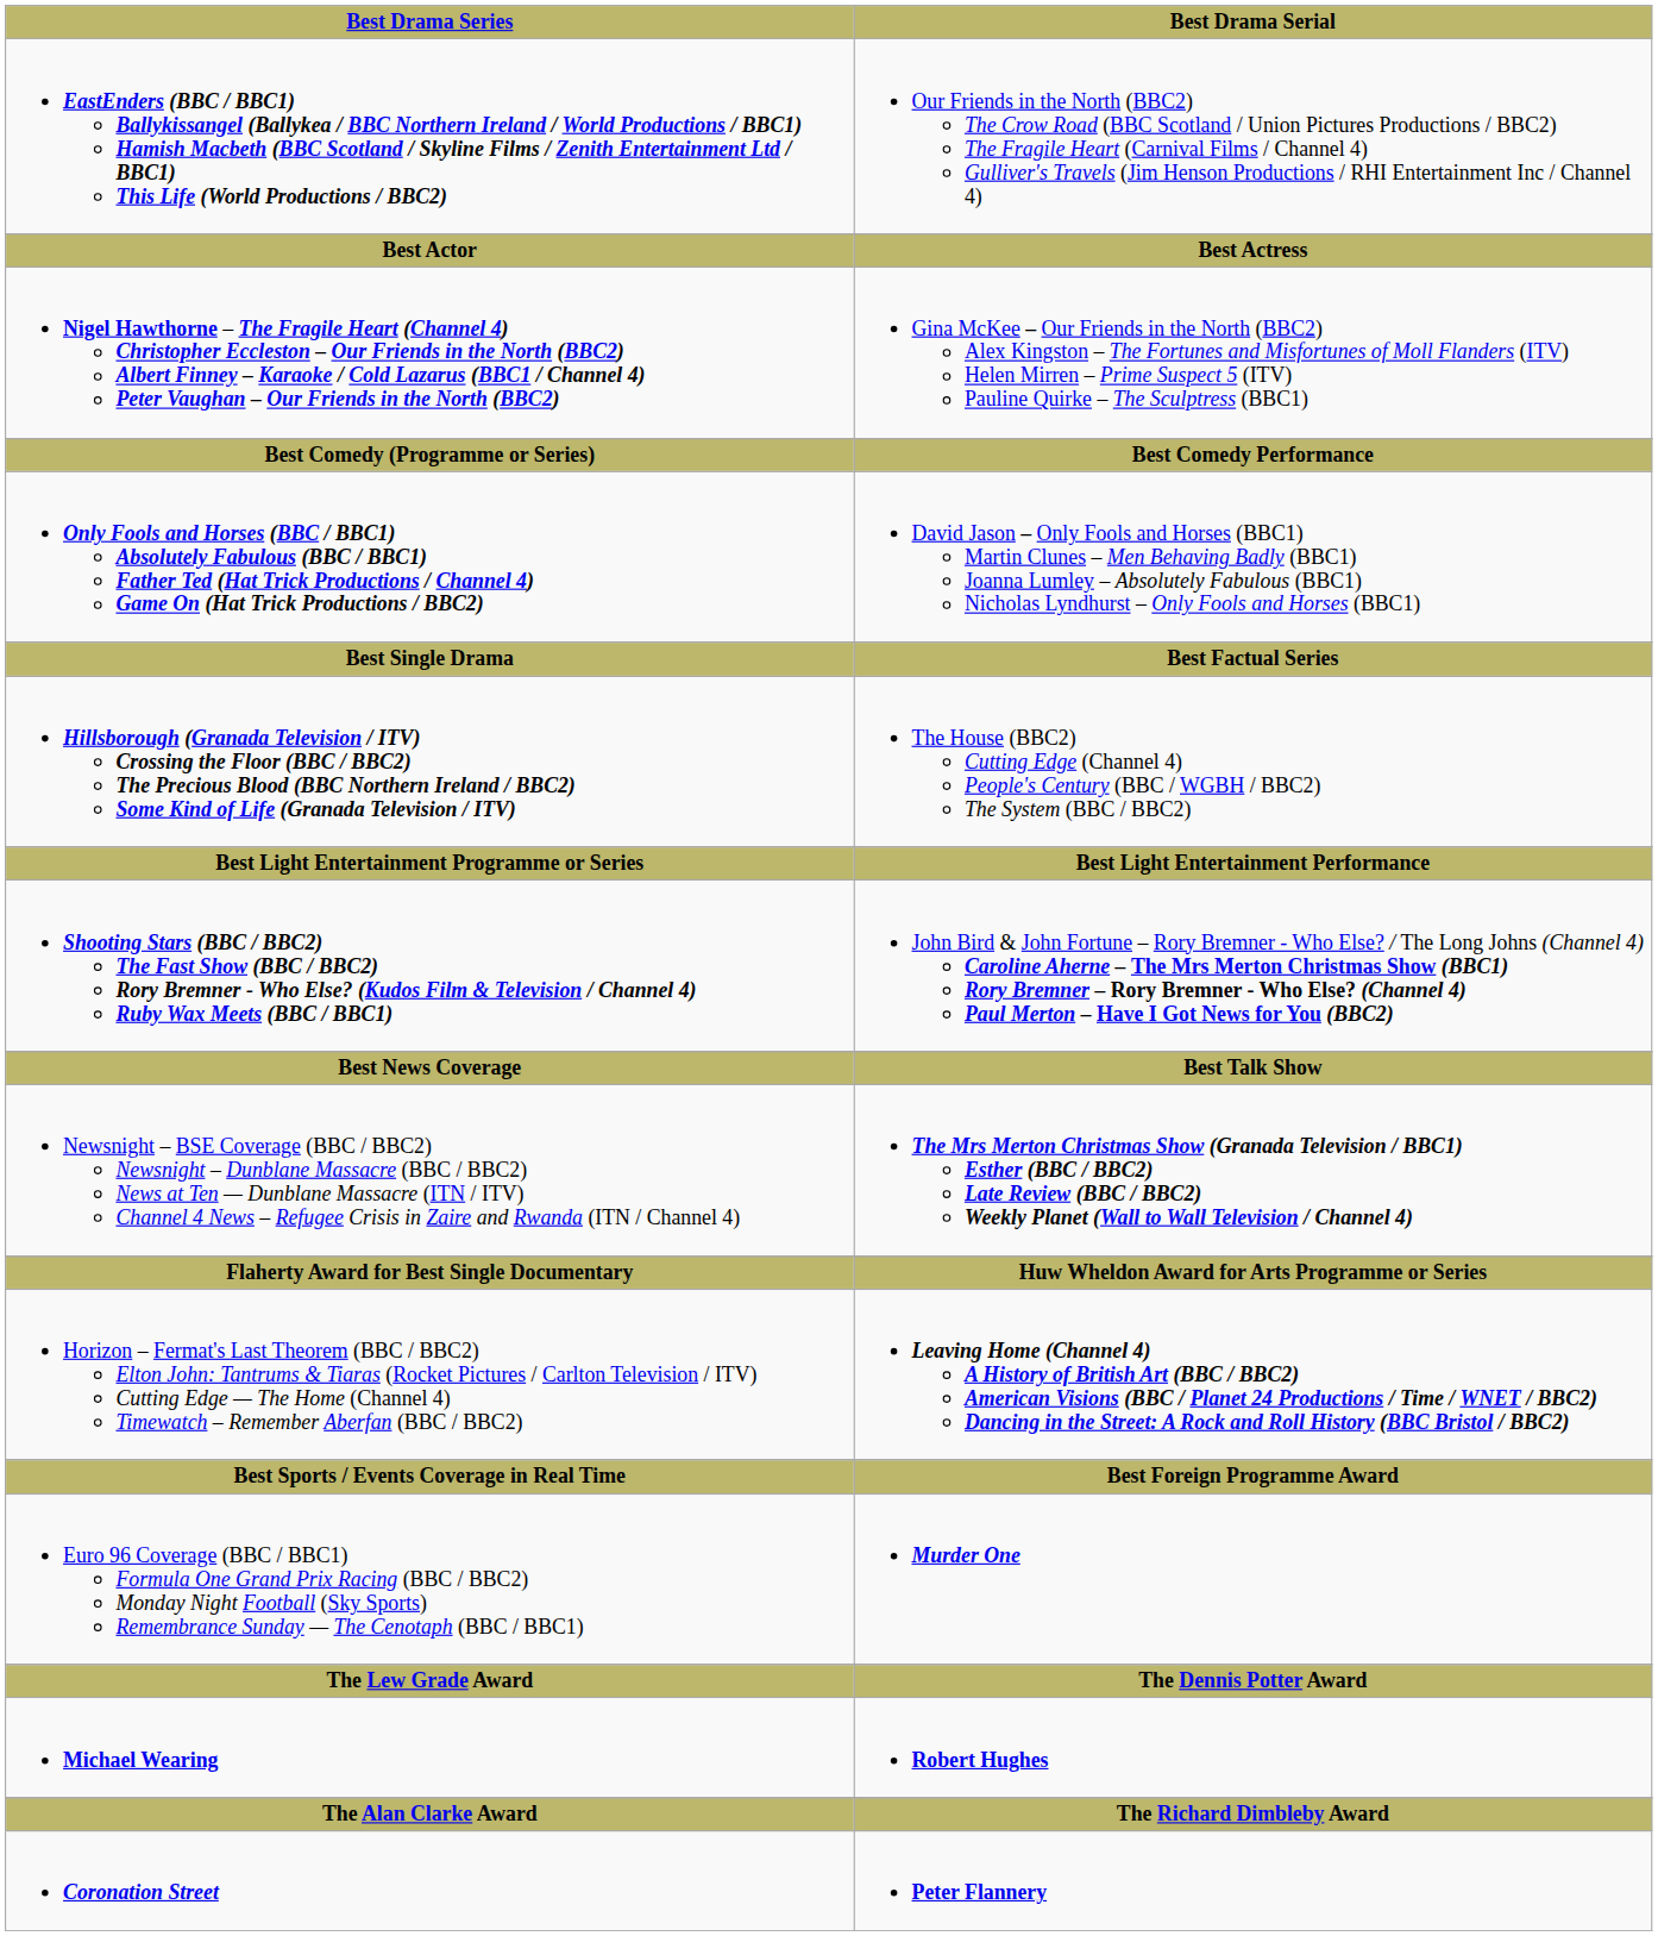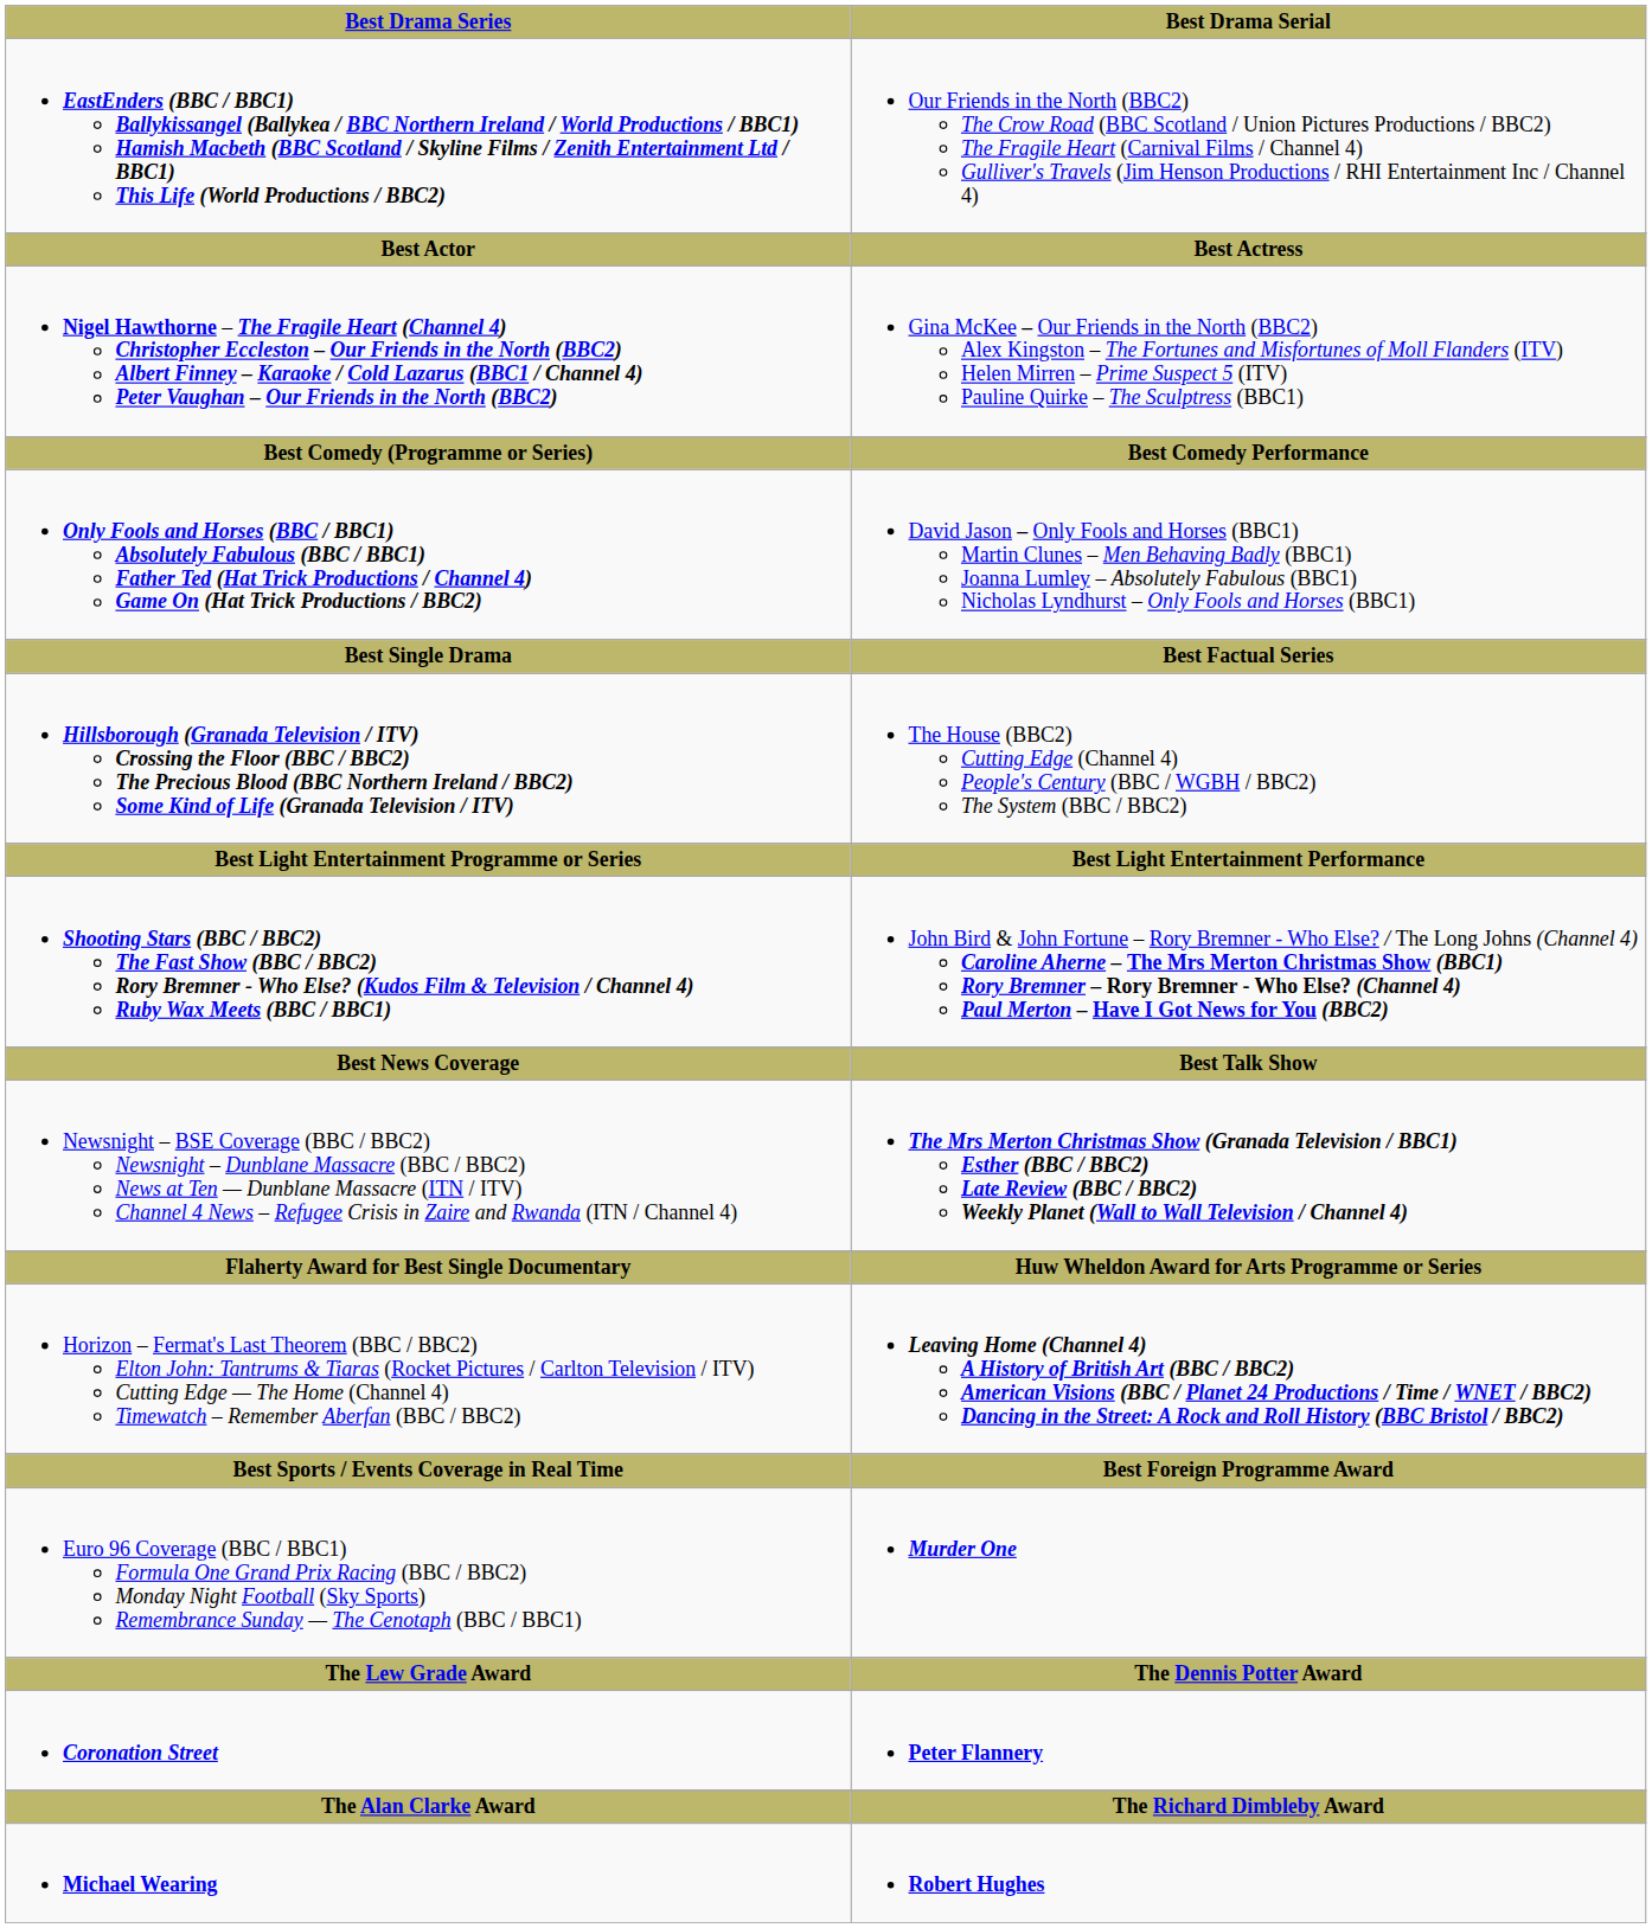rows swapped: Coronation Street <-> Michael Wearing
